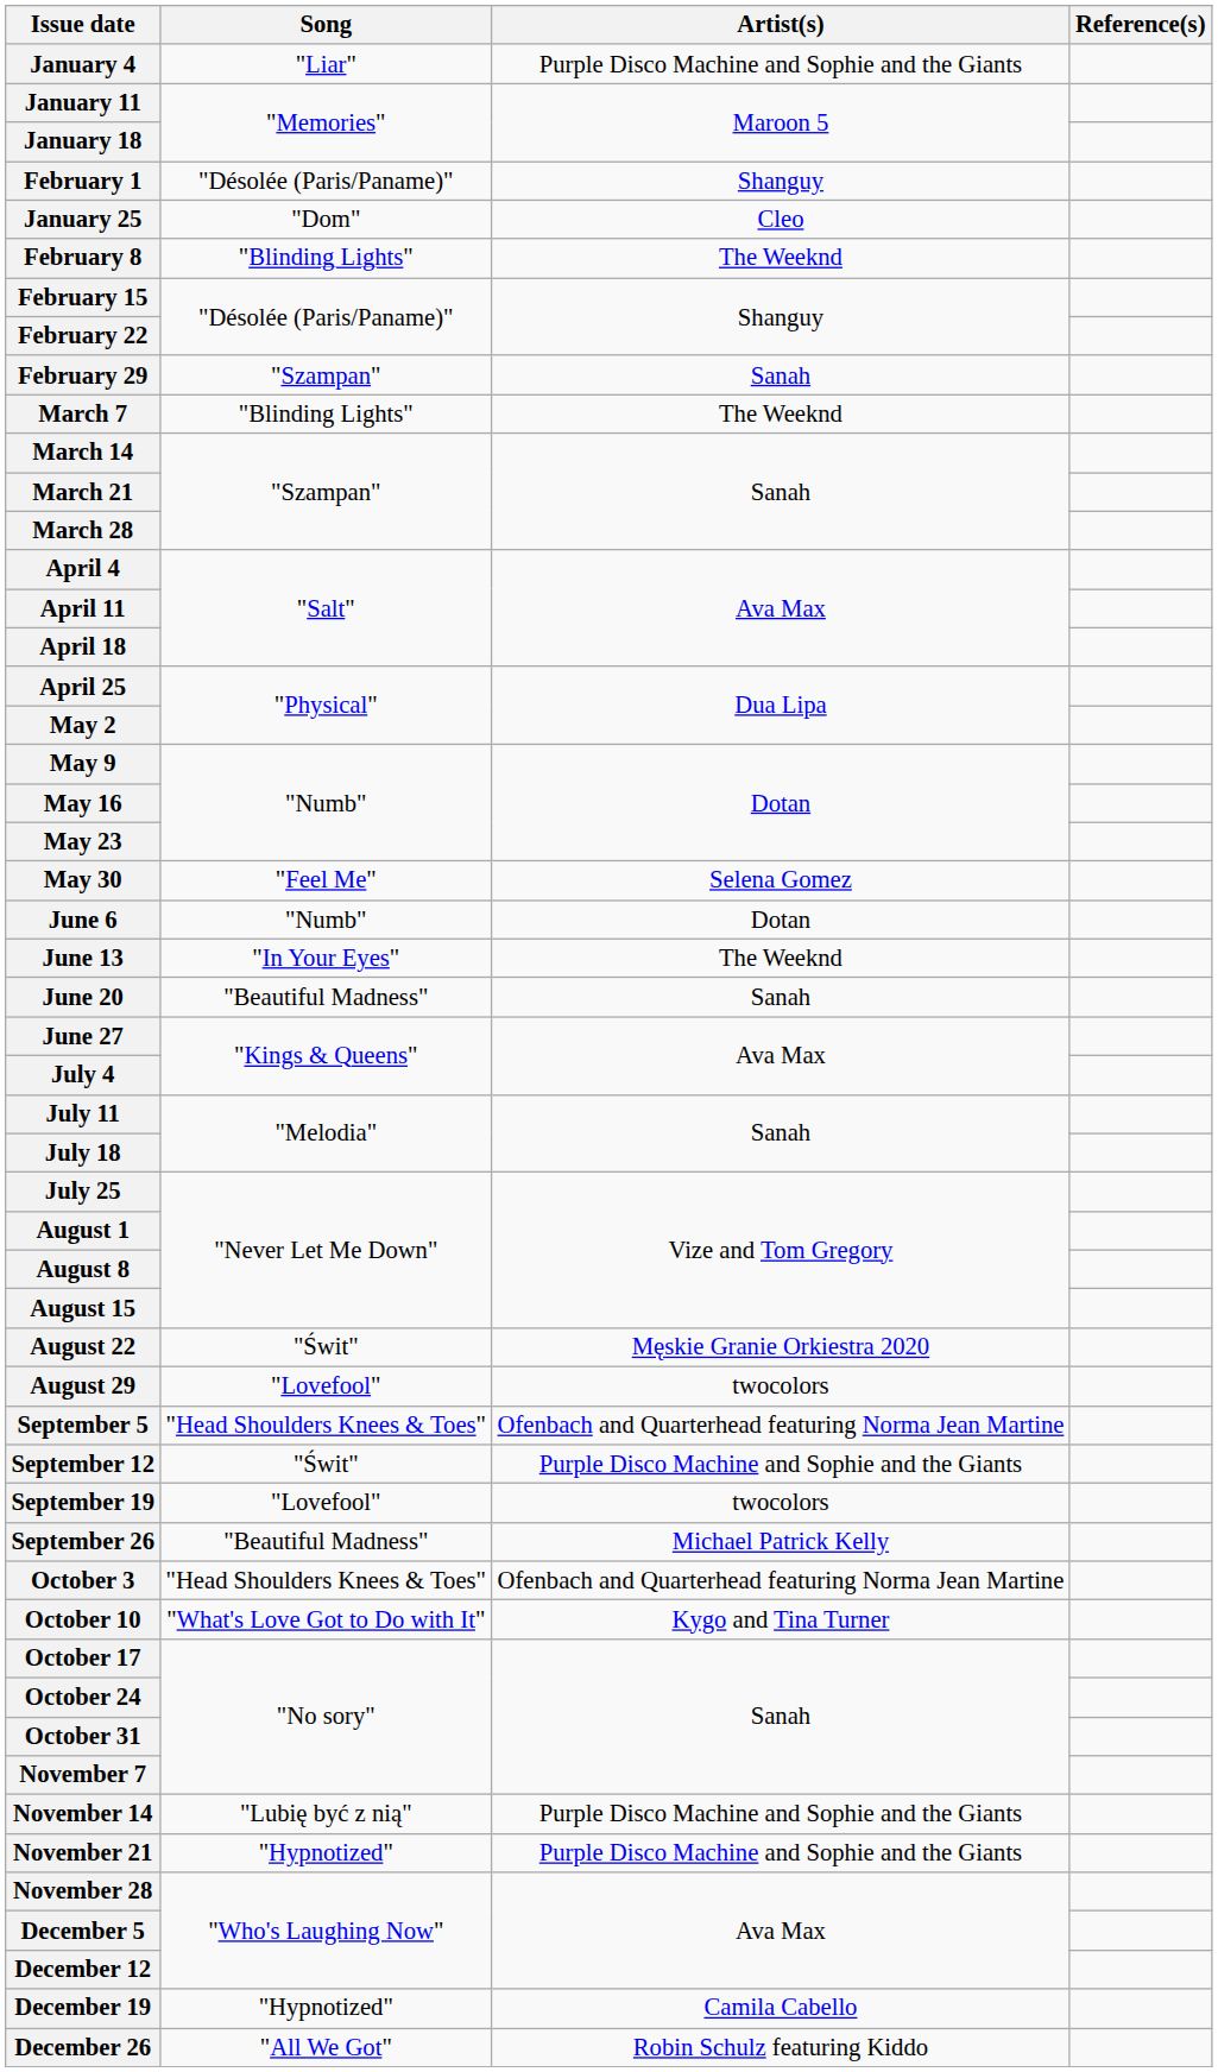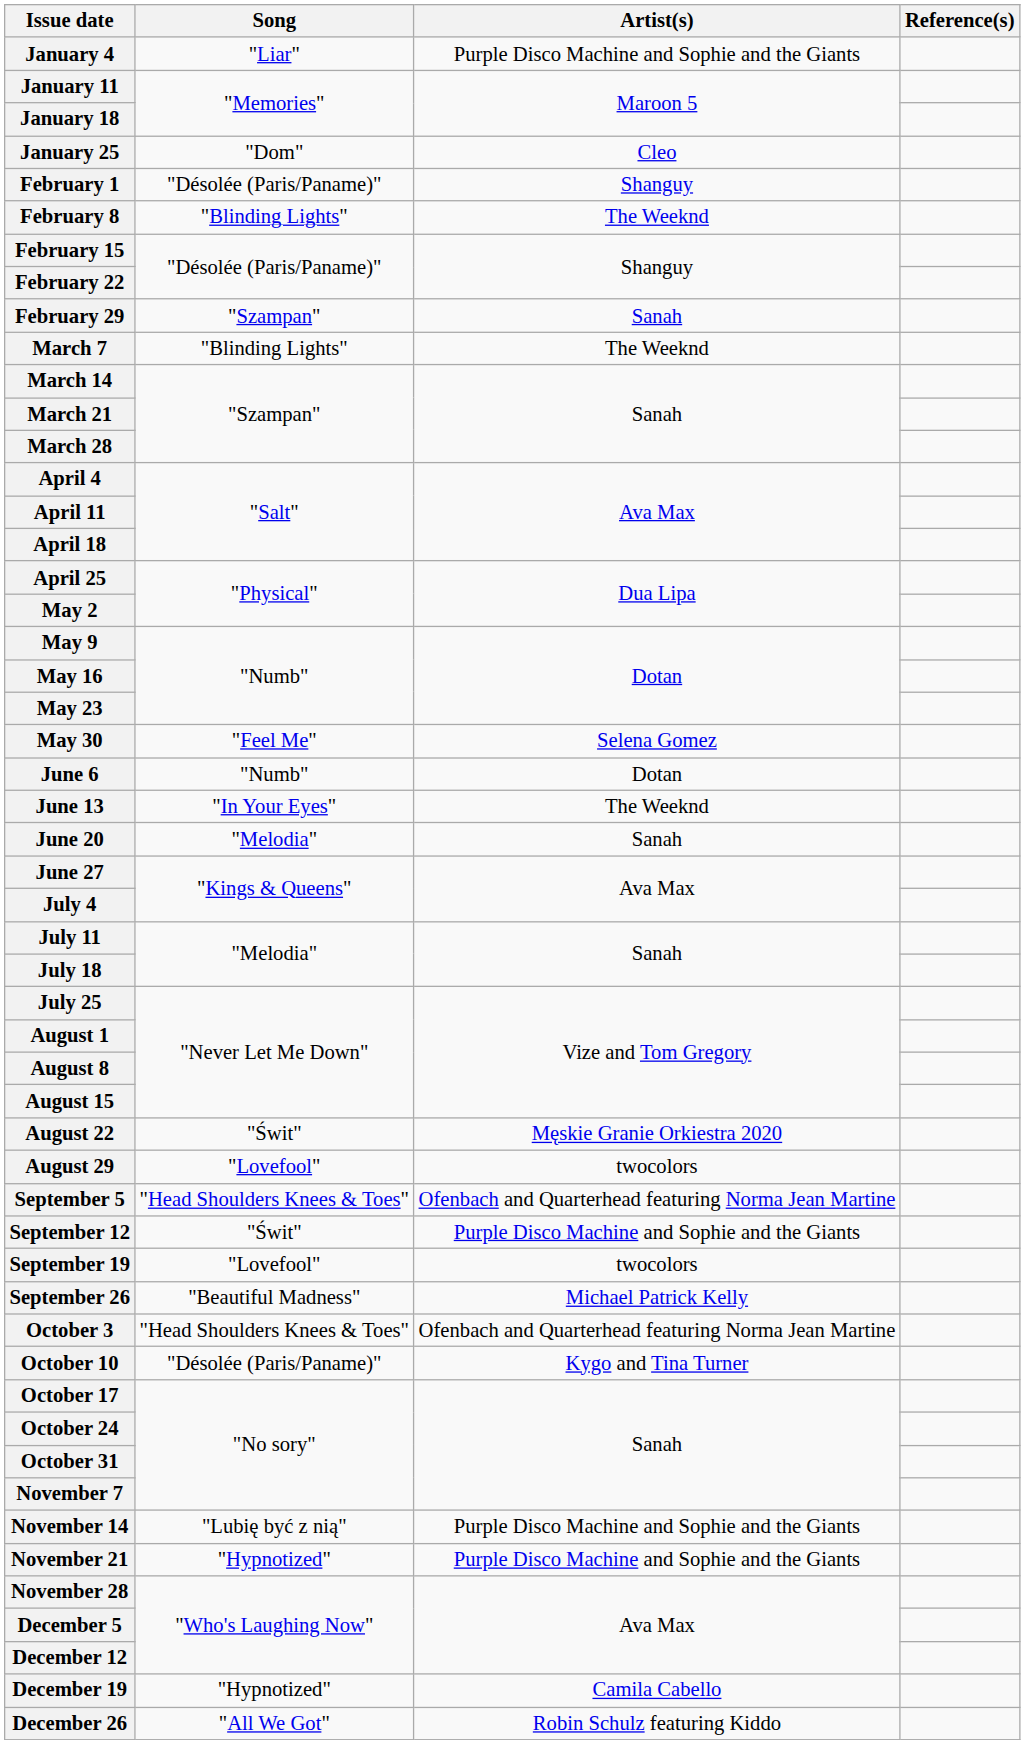rows swapped: January 25 <-> February 1
June 20 | Song: "Beautiful Madness" -> "Melodia"
October 10 | Song: "What's Love Got to Do with It" -> "Désolée (Paris/Paname)"
